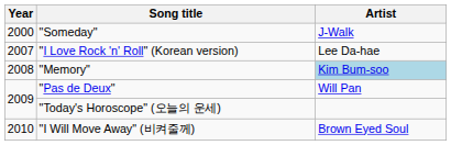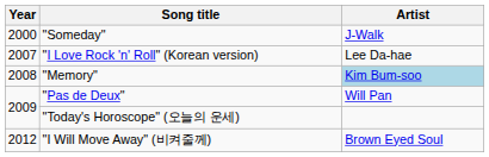"I Will Move Away" (비켜줄께) | Year: 2010 -> 2012
